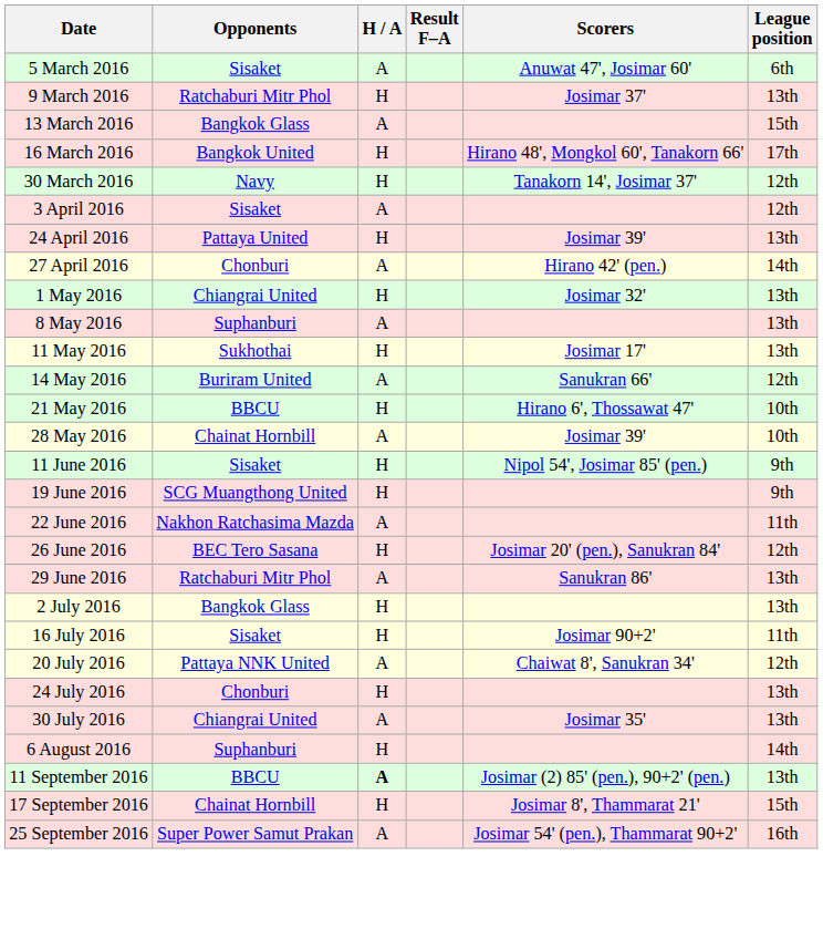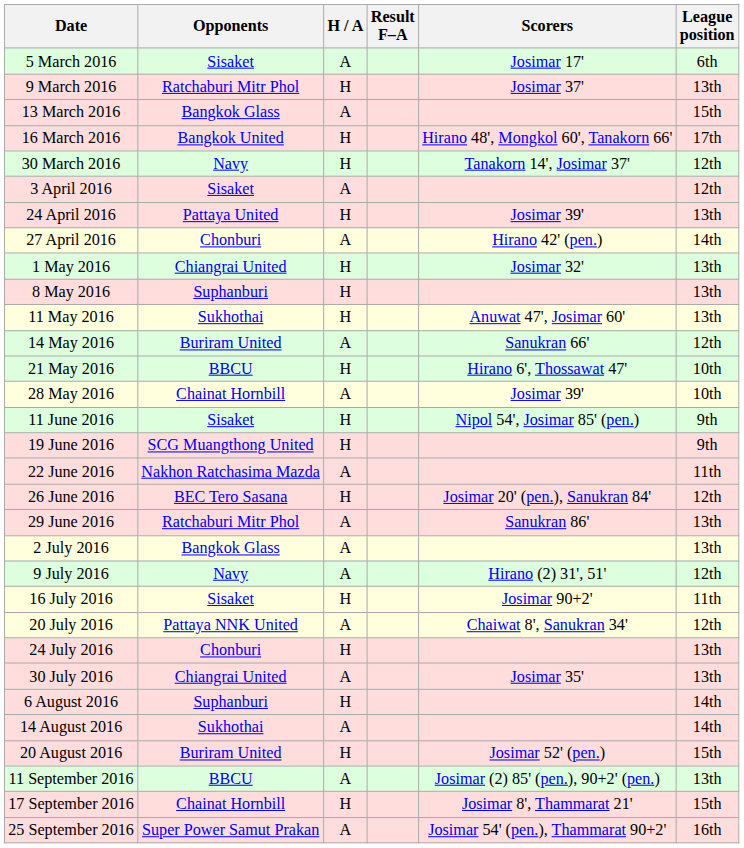5 March 2016 | Scorers: Anuwat 47', Josimar 60' -> Josimar 17'
8 May 2016 | H / A: A -> H
11 May 2016 | Scorers: Josimar 17' -> Anuwat 47', Josimar 60'
2 July 2016 | H / A: H -> A
+ row: 9 July 2016 | Navy | A | Hirano (2) 31', 51' | 12th
+ row: 14 August 2016 | Sukhothai | A | 14th
+ row: 20 August 2016 | Buriram United | H | Josimar 52' (pen.) | 15th
11 September 2016 | H / A: bold -> normal
